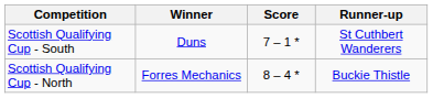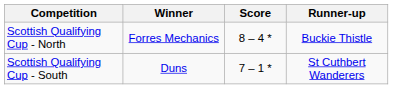rows swapped: Scottish Qualifying Cup - North <-> Scottish Qualifying Cup - South
